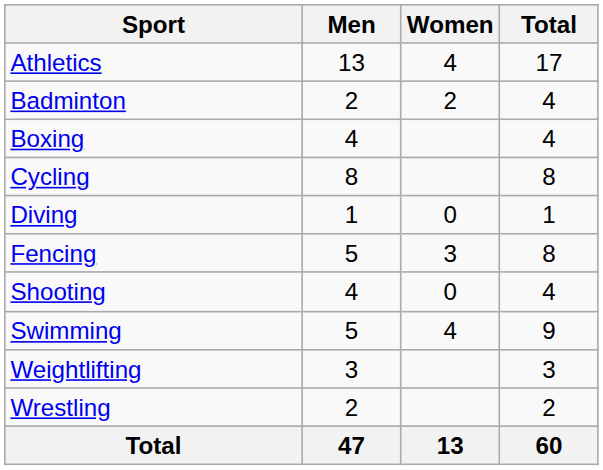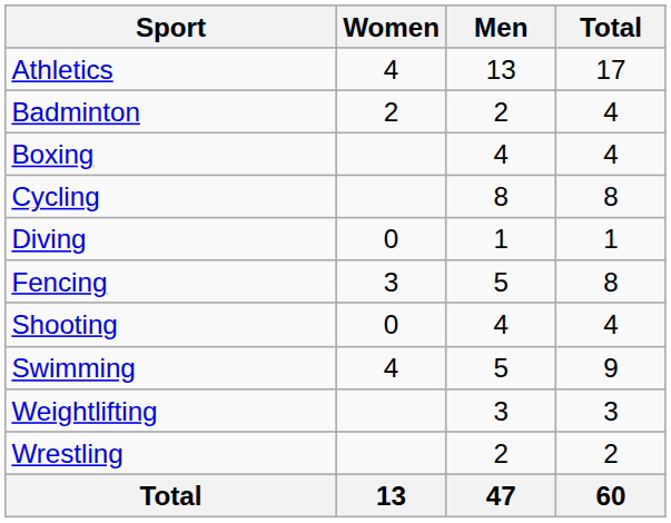columns swapped: Men <-> Women
